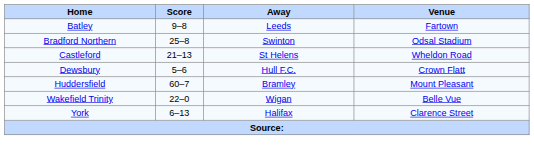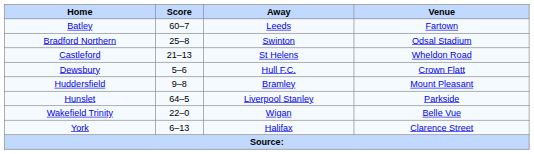Batley | Score: 9–8 -> 60–7
Huddersfield | Score: 60–7 -> 9–8
+ row: Hunslet | 64–5 | Liverpool Stanley | Parkside
